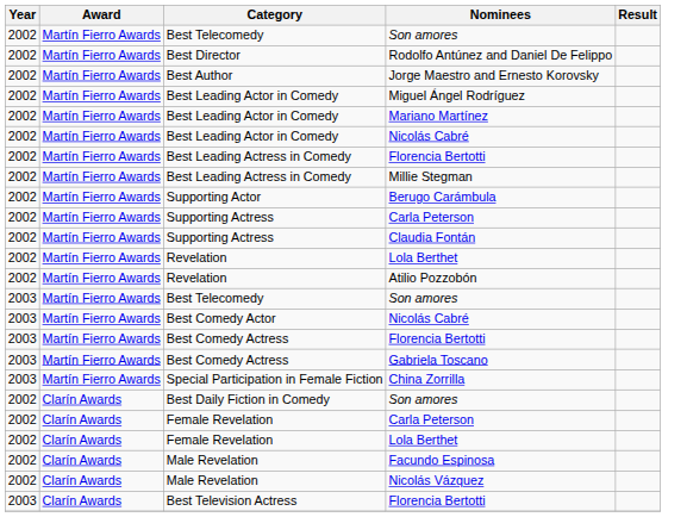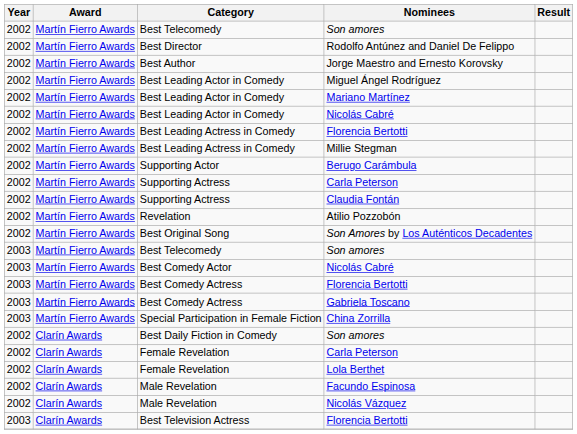- row: 2002 | Martín Fierro Awards | Revelation | Lola Berthet
+ row: 2002 | Martín Fierro Awards | Best Original Song | Son Amores by Los Auténticos Decadentes
